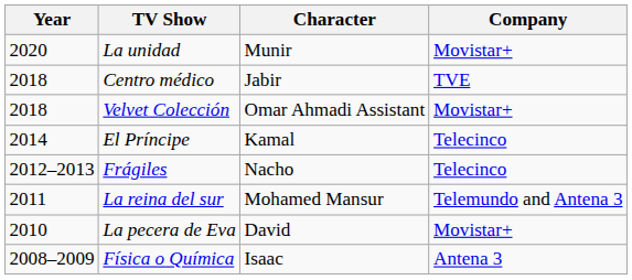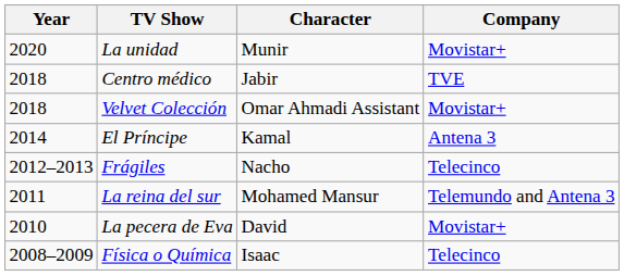El Príncipe | Company: Telecinco -> Antena 3
Física o Química | Company: Antena 3 -> Telecinco
